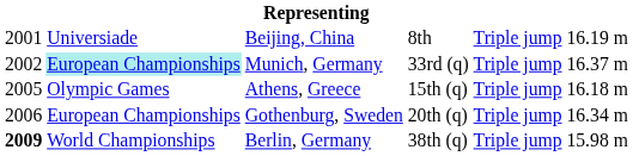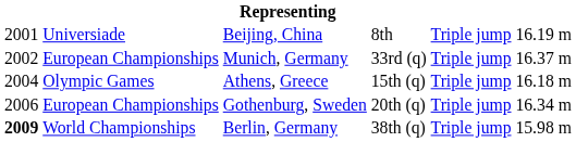Munich, Germany | column 2: paleturquoise background -> no background
Athens, Greece | column 1: 2005 -> 2004
